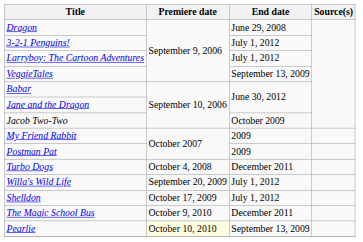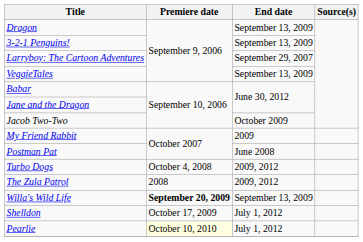Dragon | End date: June 29, 2008 -> September 13, 2009
3-2-1 Penguins! | End date: July 1, 2012 -> September 13, 2009
Larryboy: The Cartoon Adventures | End date: July 1, 2012 -> September 29, 2007
Postman Pat | End date: 2009 -> June 2008
Turbo Dogs | End date: December 2011 -> 2009, 2012
+ row: The Zula Patrol | 2008 | 2009, 2012
Willa's Wild Life | Premiere date: normal -> bold
Willa's Wild Life | End date: July 1, 2012 -> September 13, 2009
- row: The Magic School Bus | October 9, 2010 | December 2011
Pearlie | End date: September 13, 2009 -> July 1, 2012
